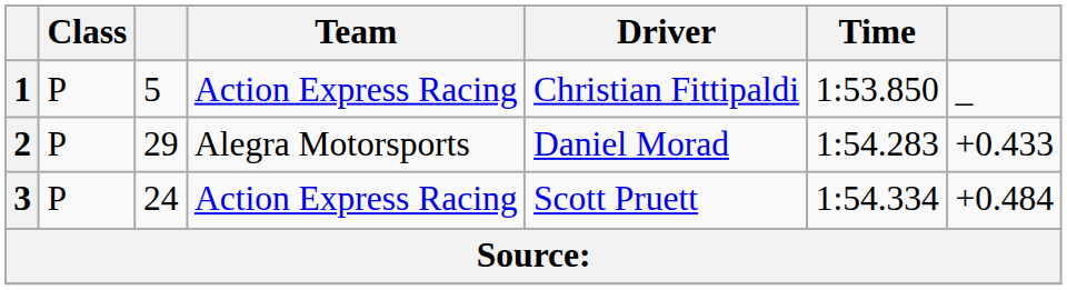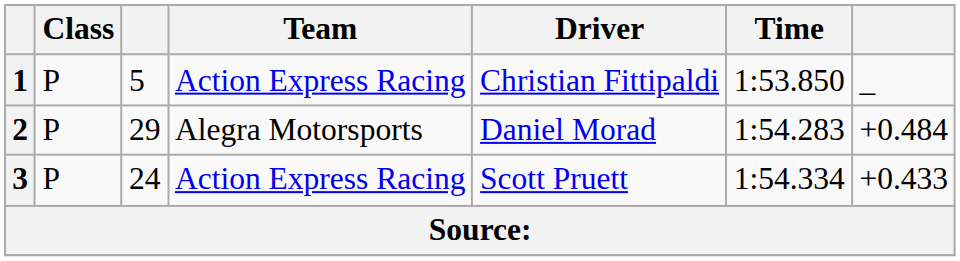2 | column 7: +0.433 -> +0.484
3 | column 7: +0.484 -> +0.433
